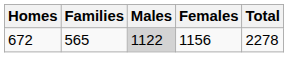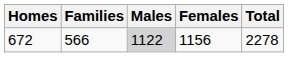672 | Families: 565 -> 566
